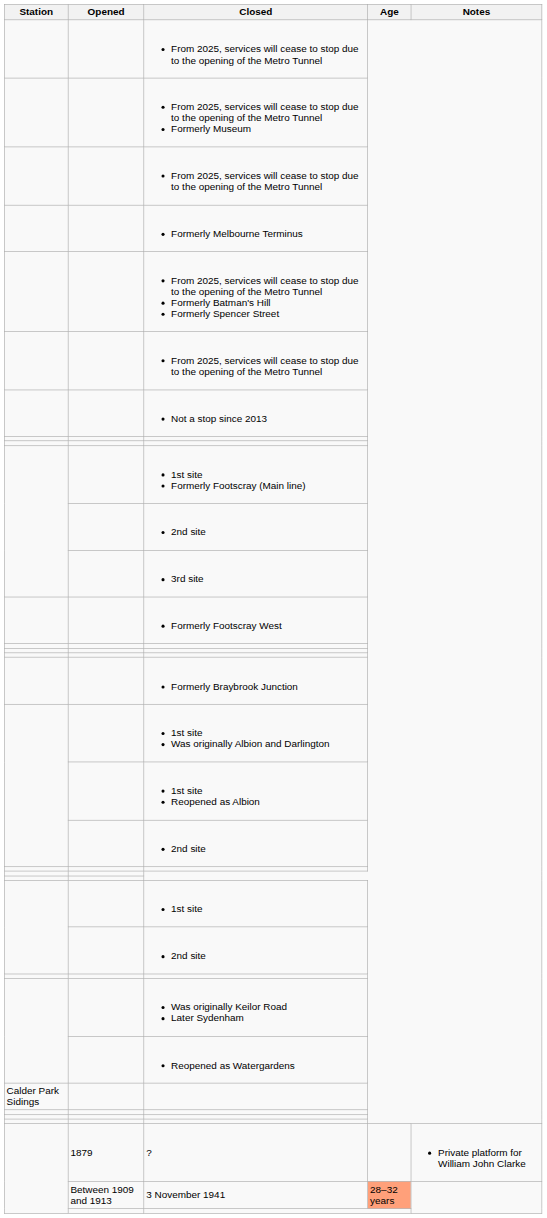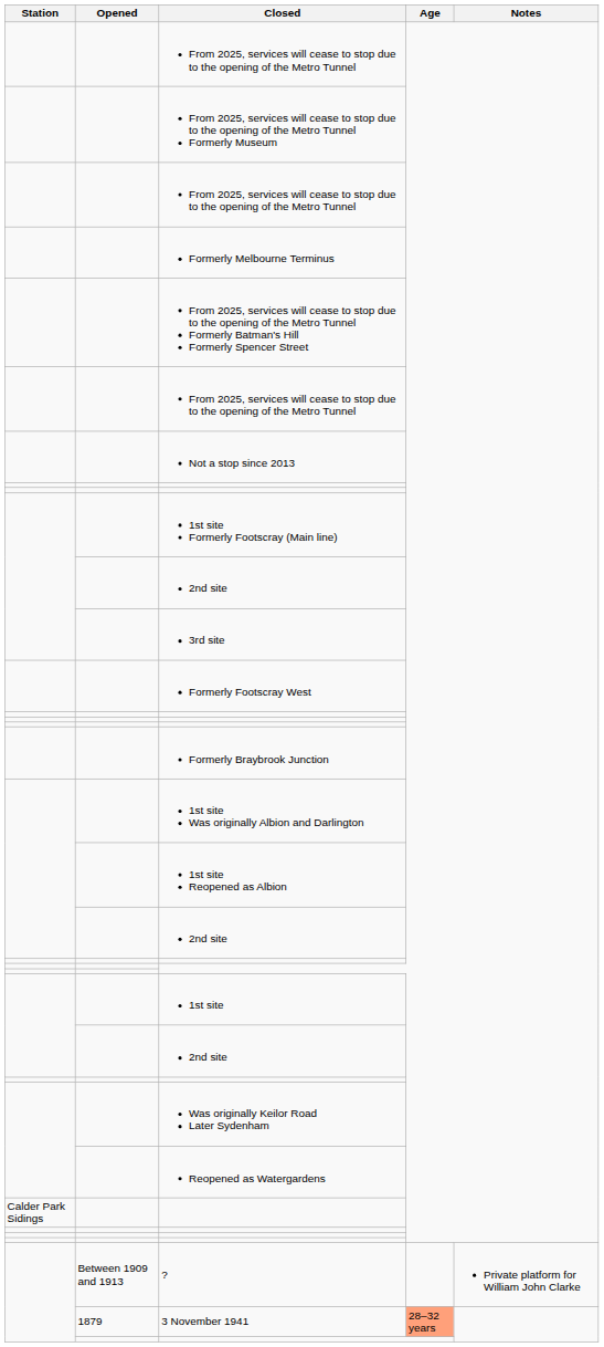? | Opened: 1879 -> Between 1909 and 1913
3 November 1941 | Opened: Between 1909 and 1913 -> 1879
